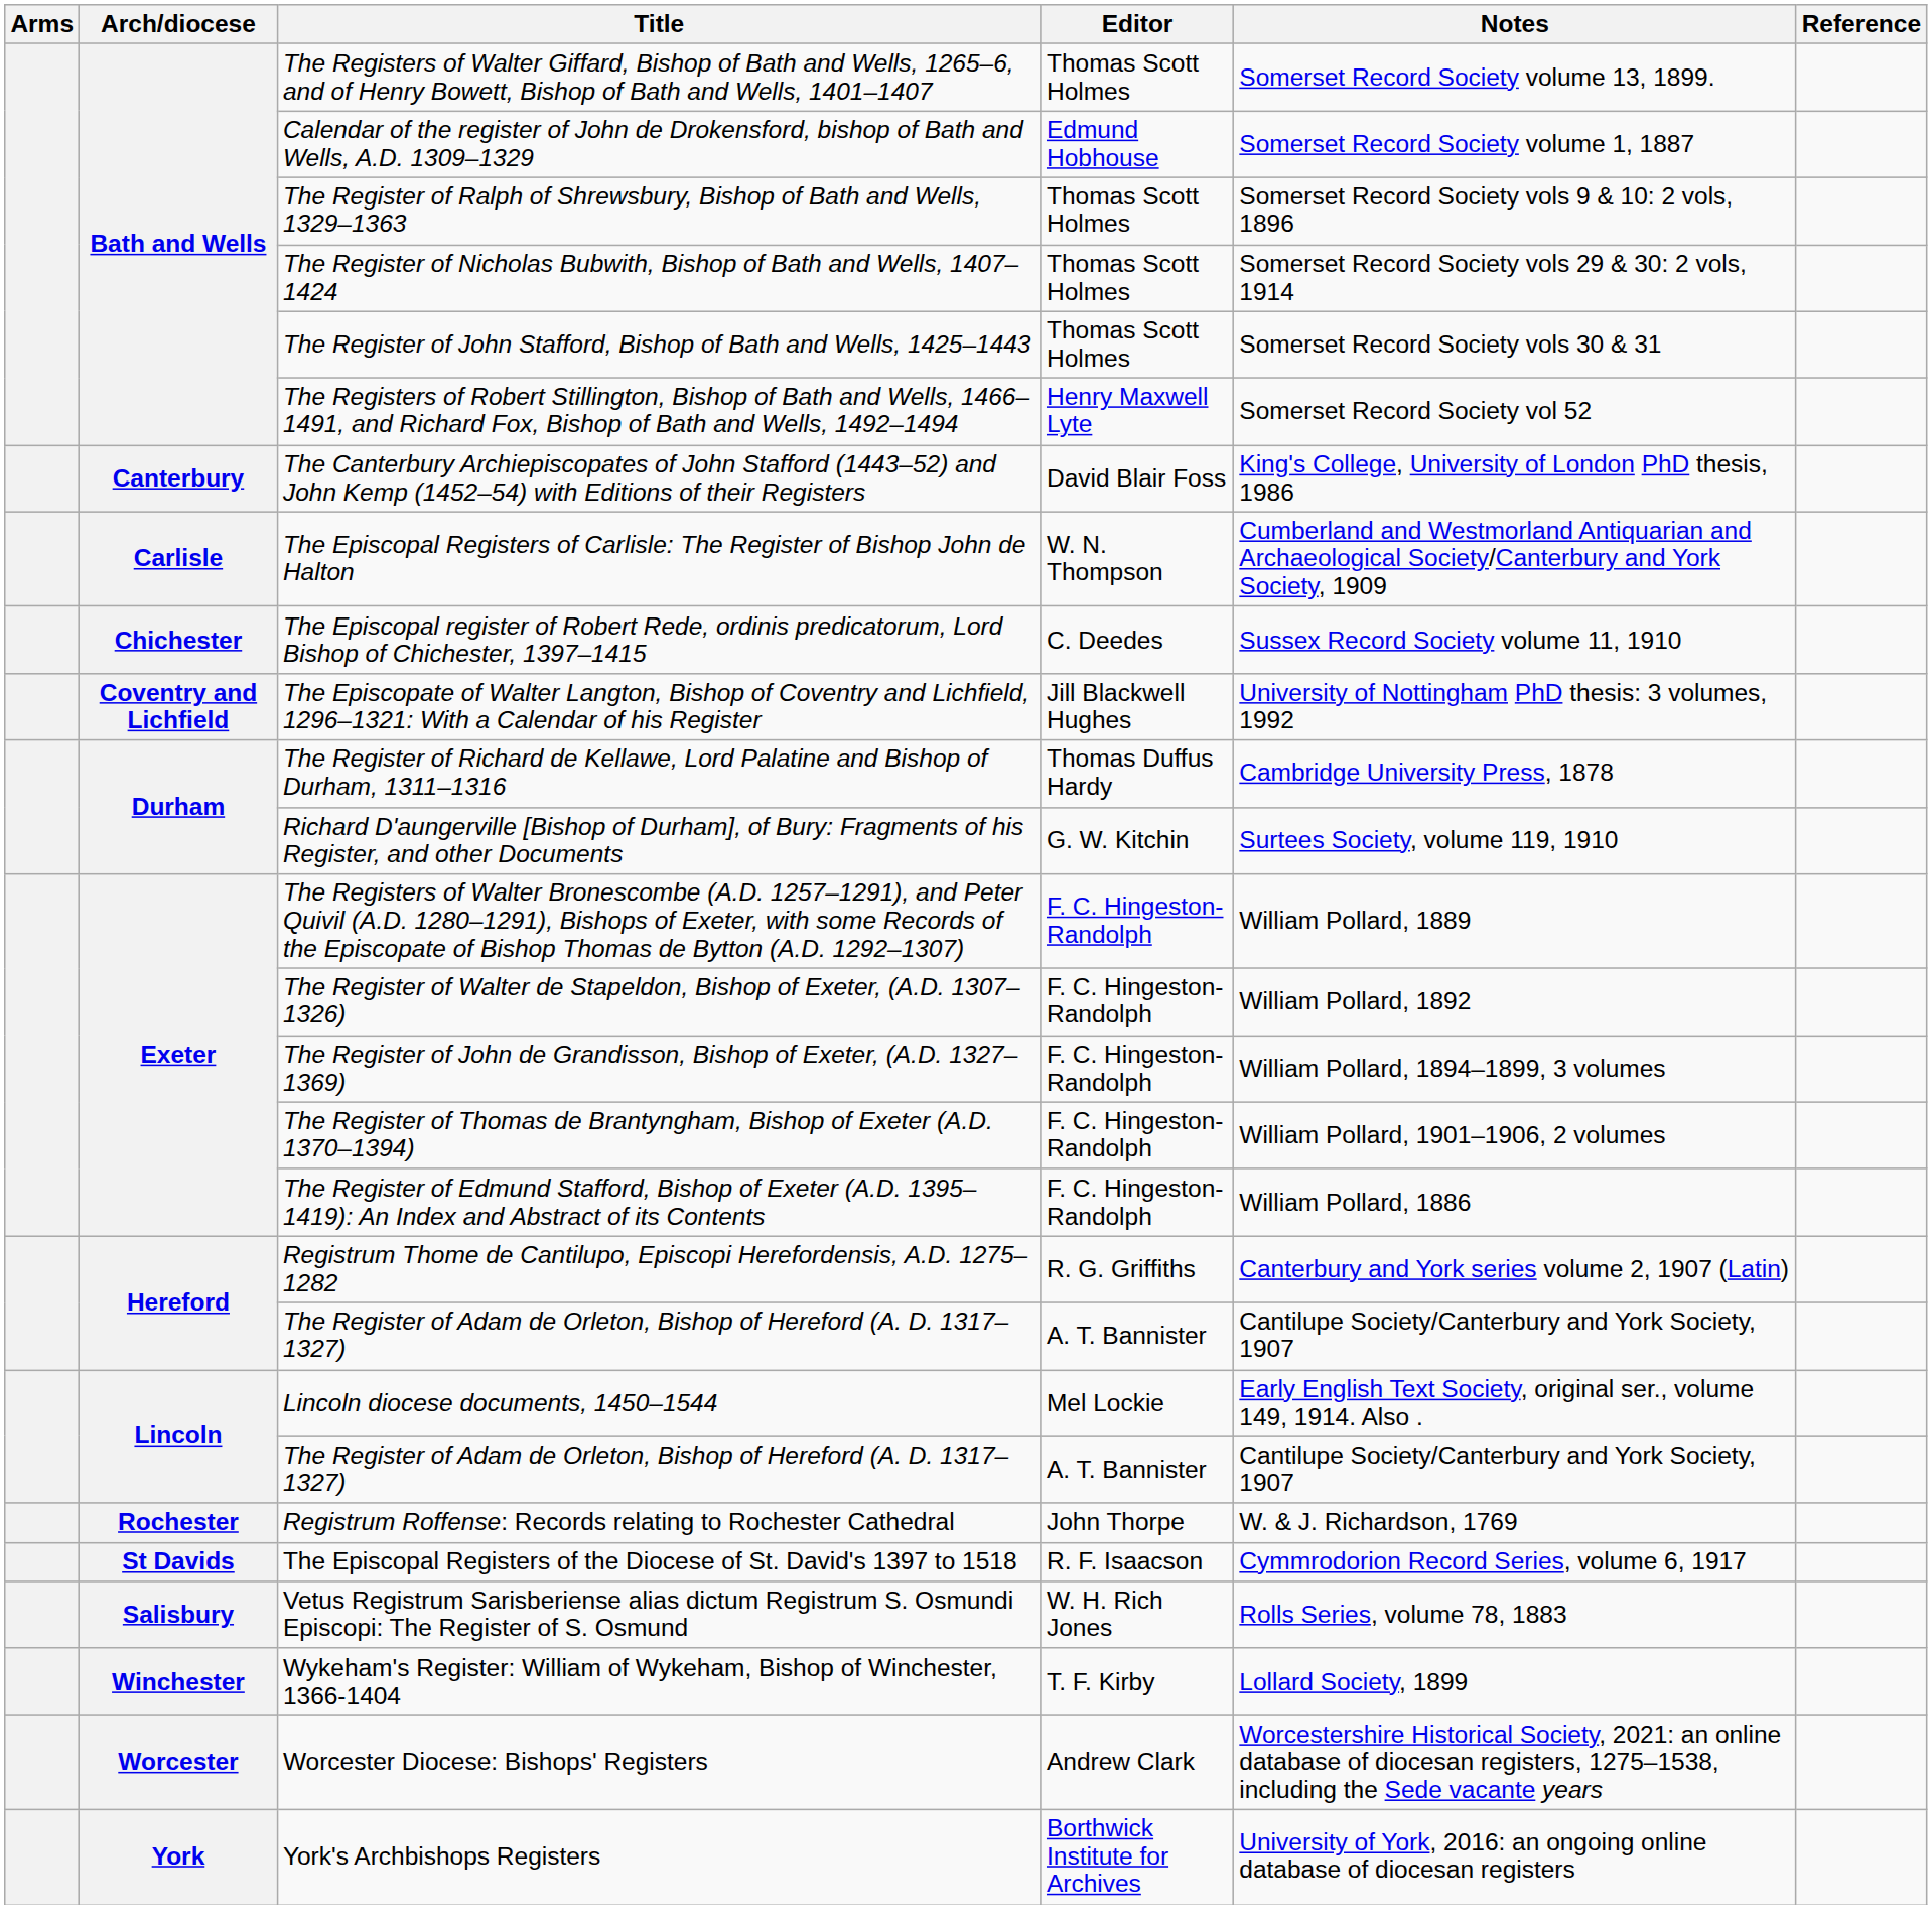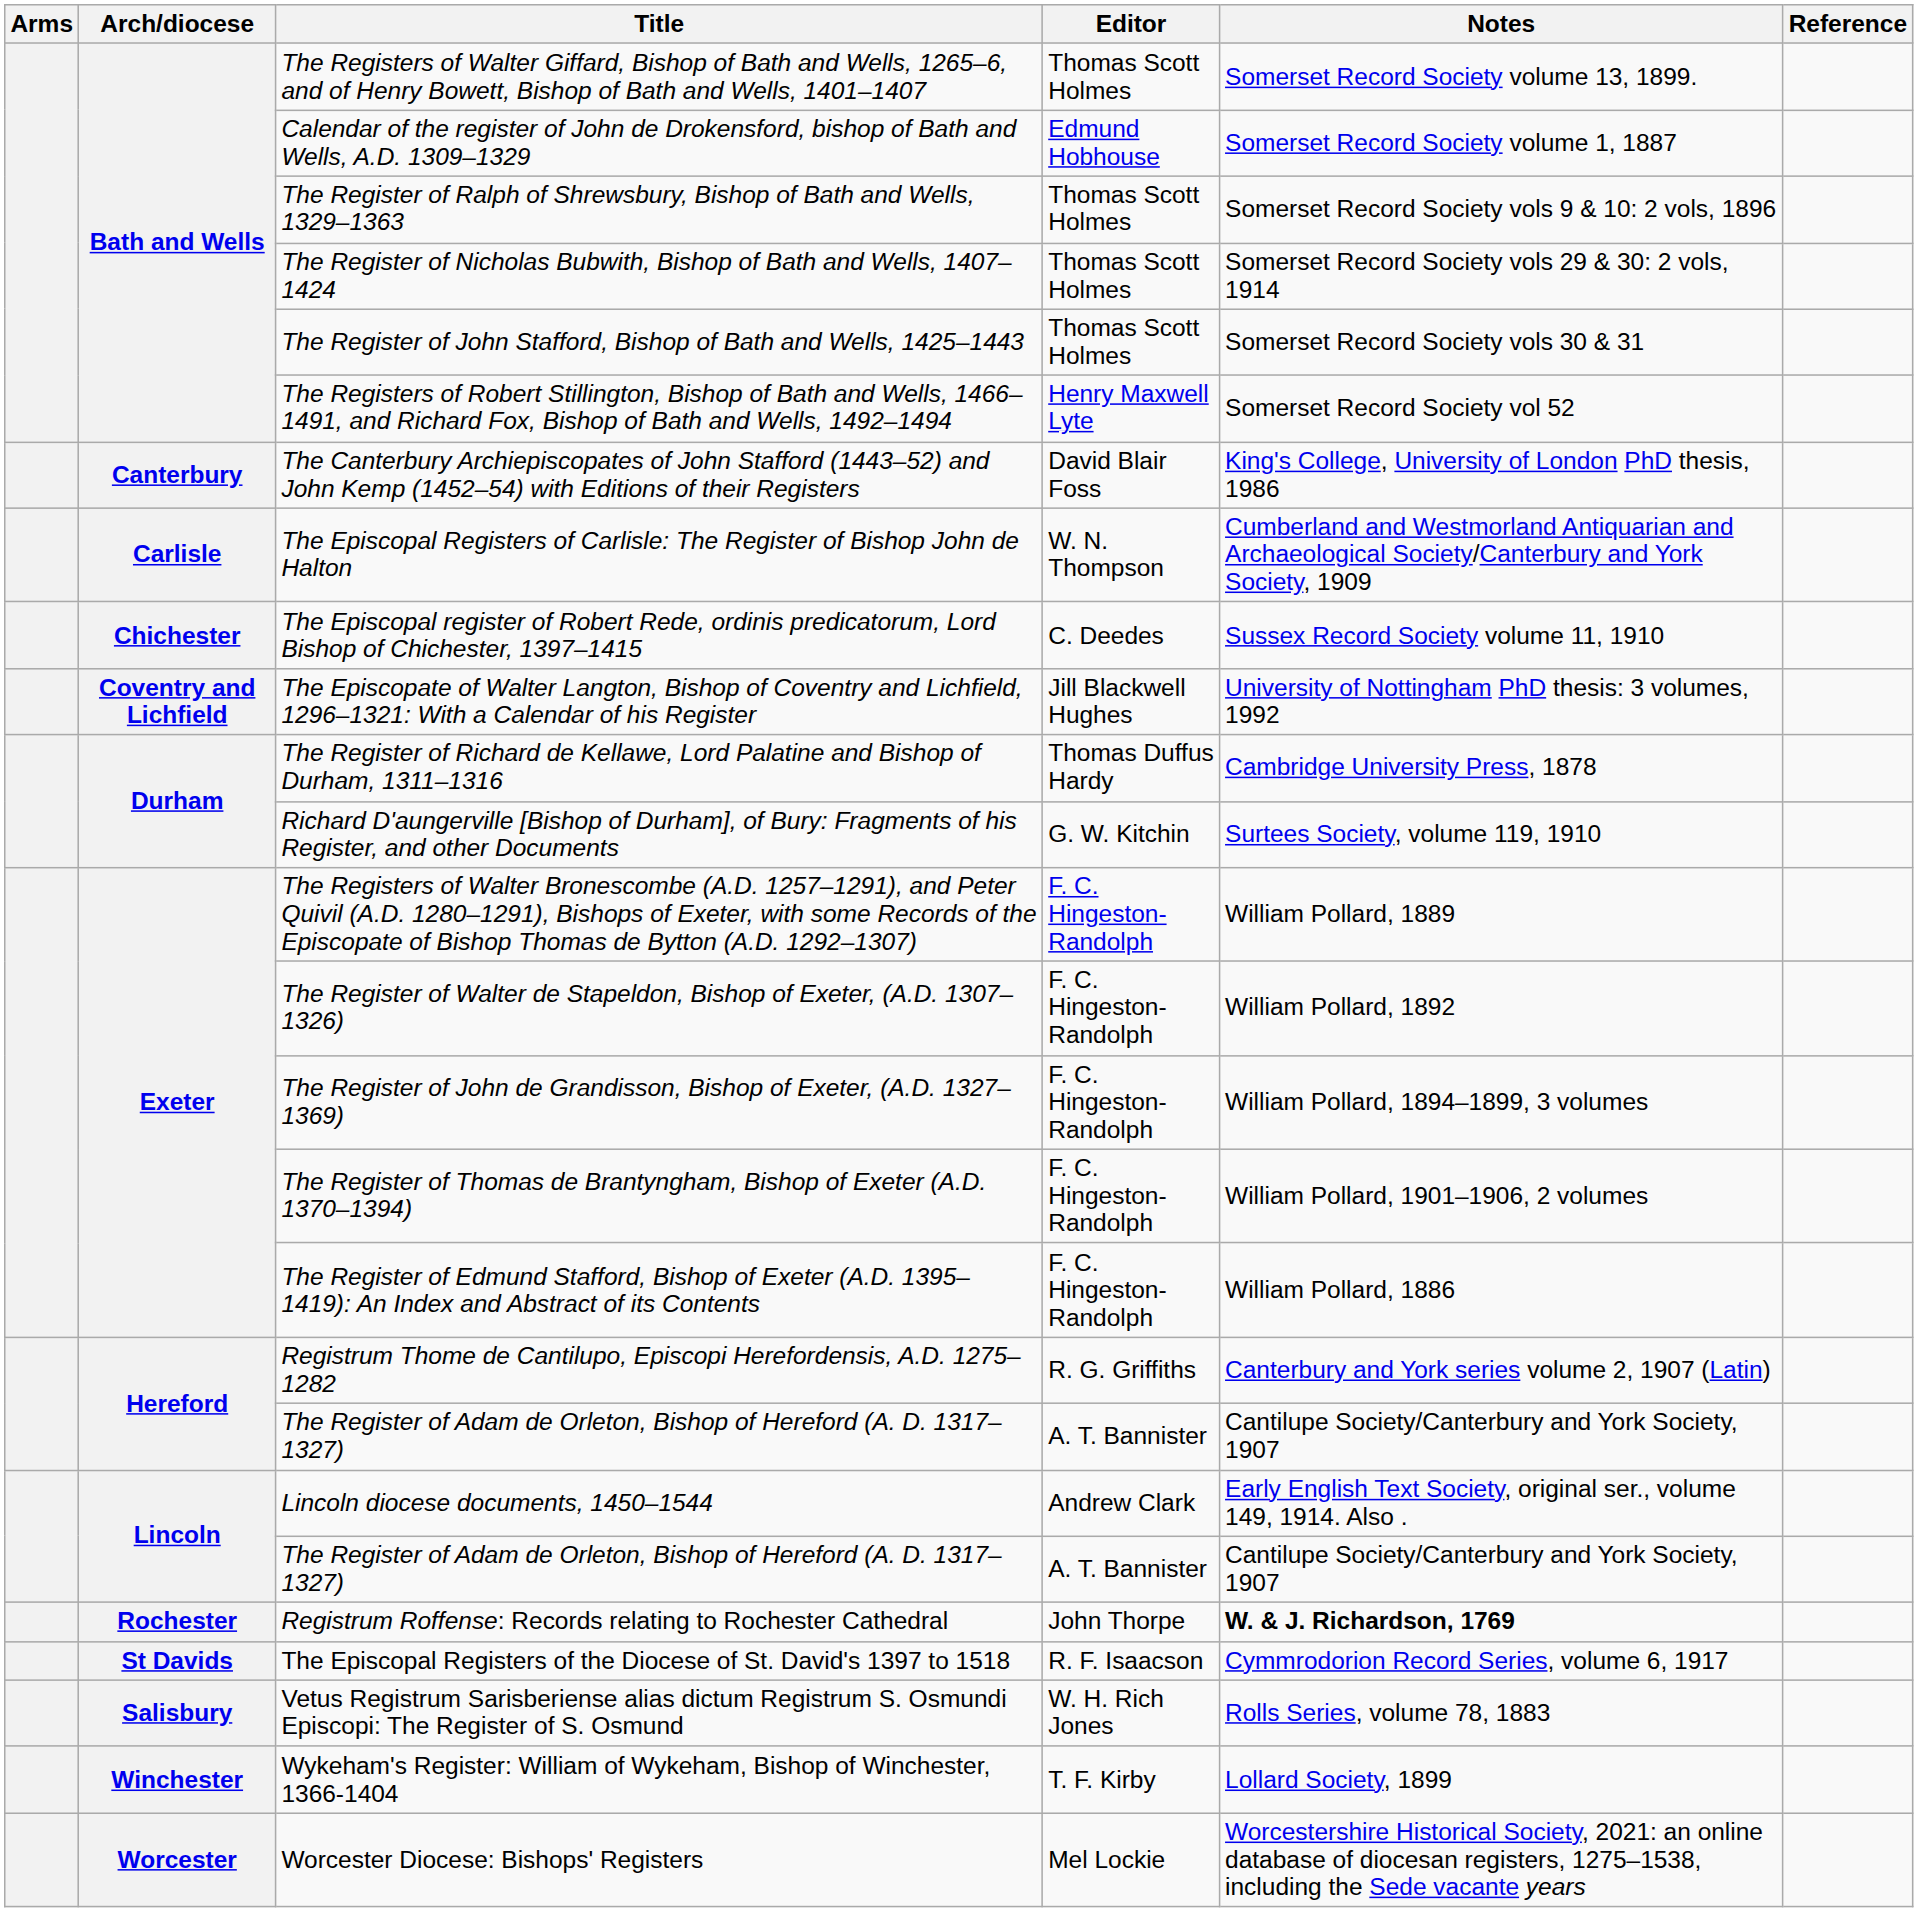Lincoln diocese documents, 1450–1544 | Editor: Mel Lockie -> Andrew Clark
Registrum Roffense: Records relating to Rochester Cathedral | Notes: normal -> bold
Worcester Diocese: Bishops' Registers | Editor: Andrew Clark -> Mel Lockie
- row: York | York's Archbishops Registers | Borthwick Institute for Archives | University of York, 2016: an ongoing online database of diocesan registers
